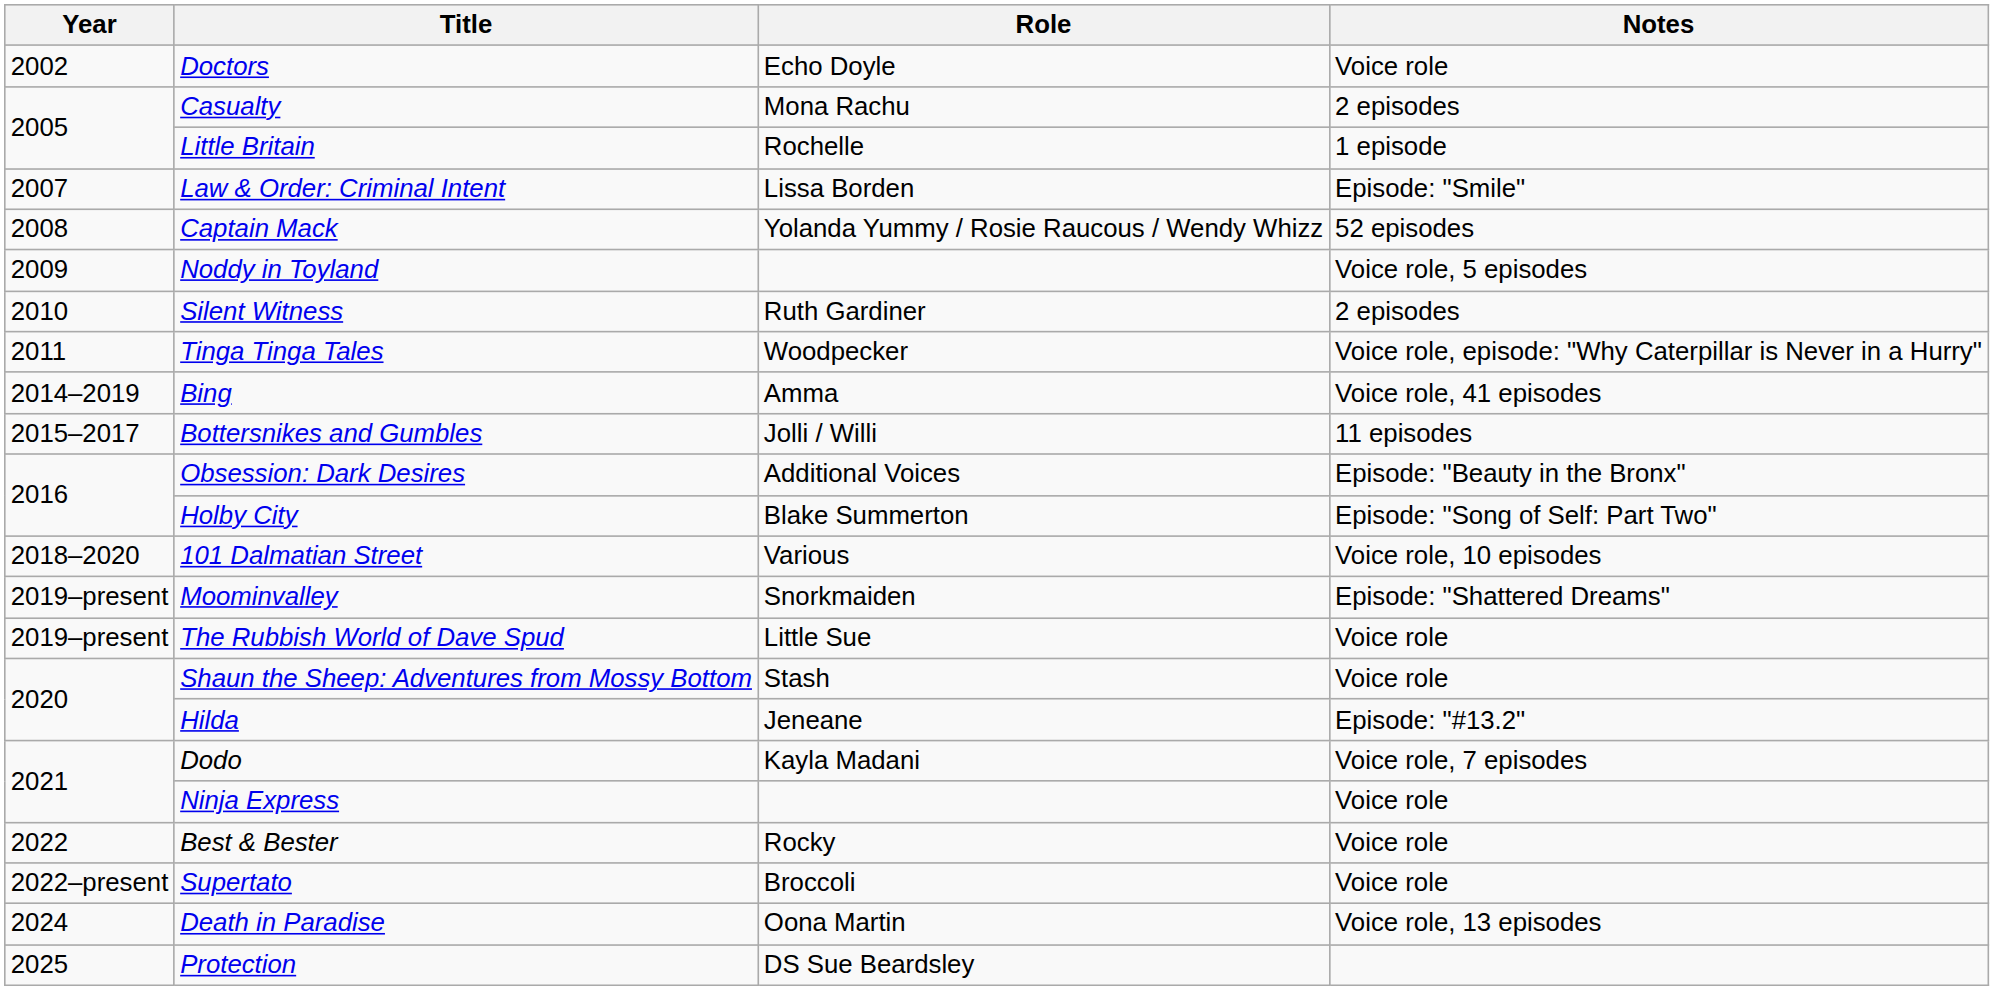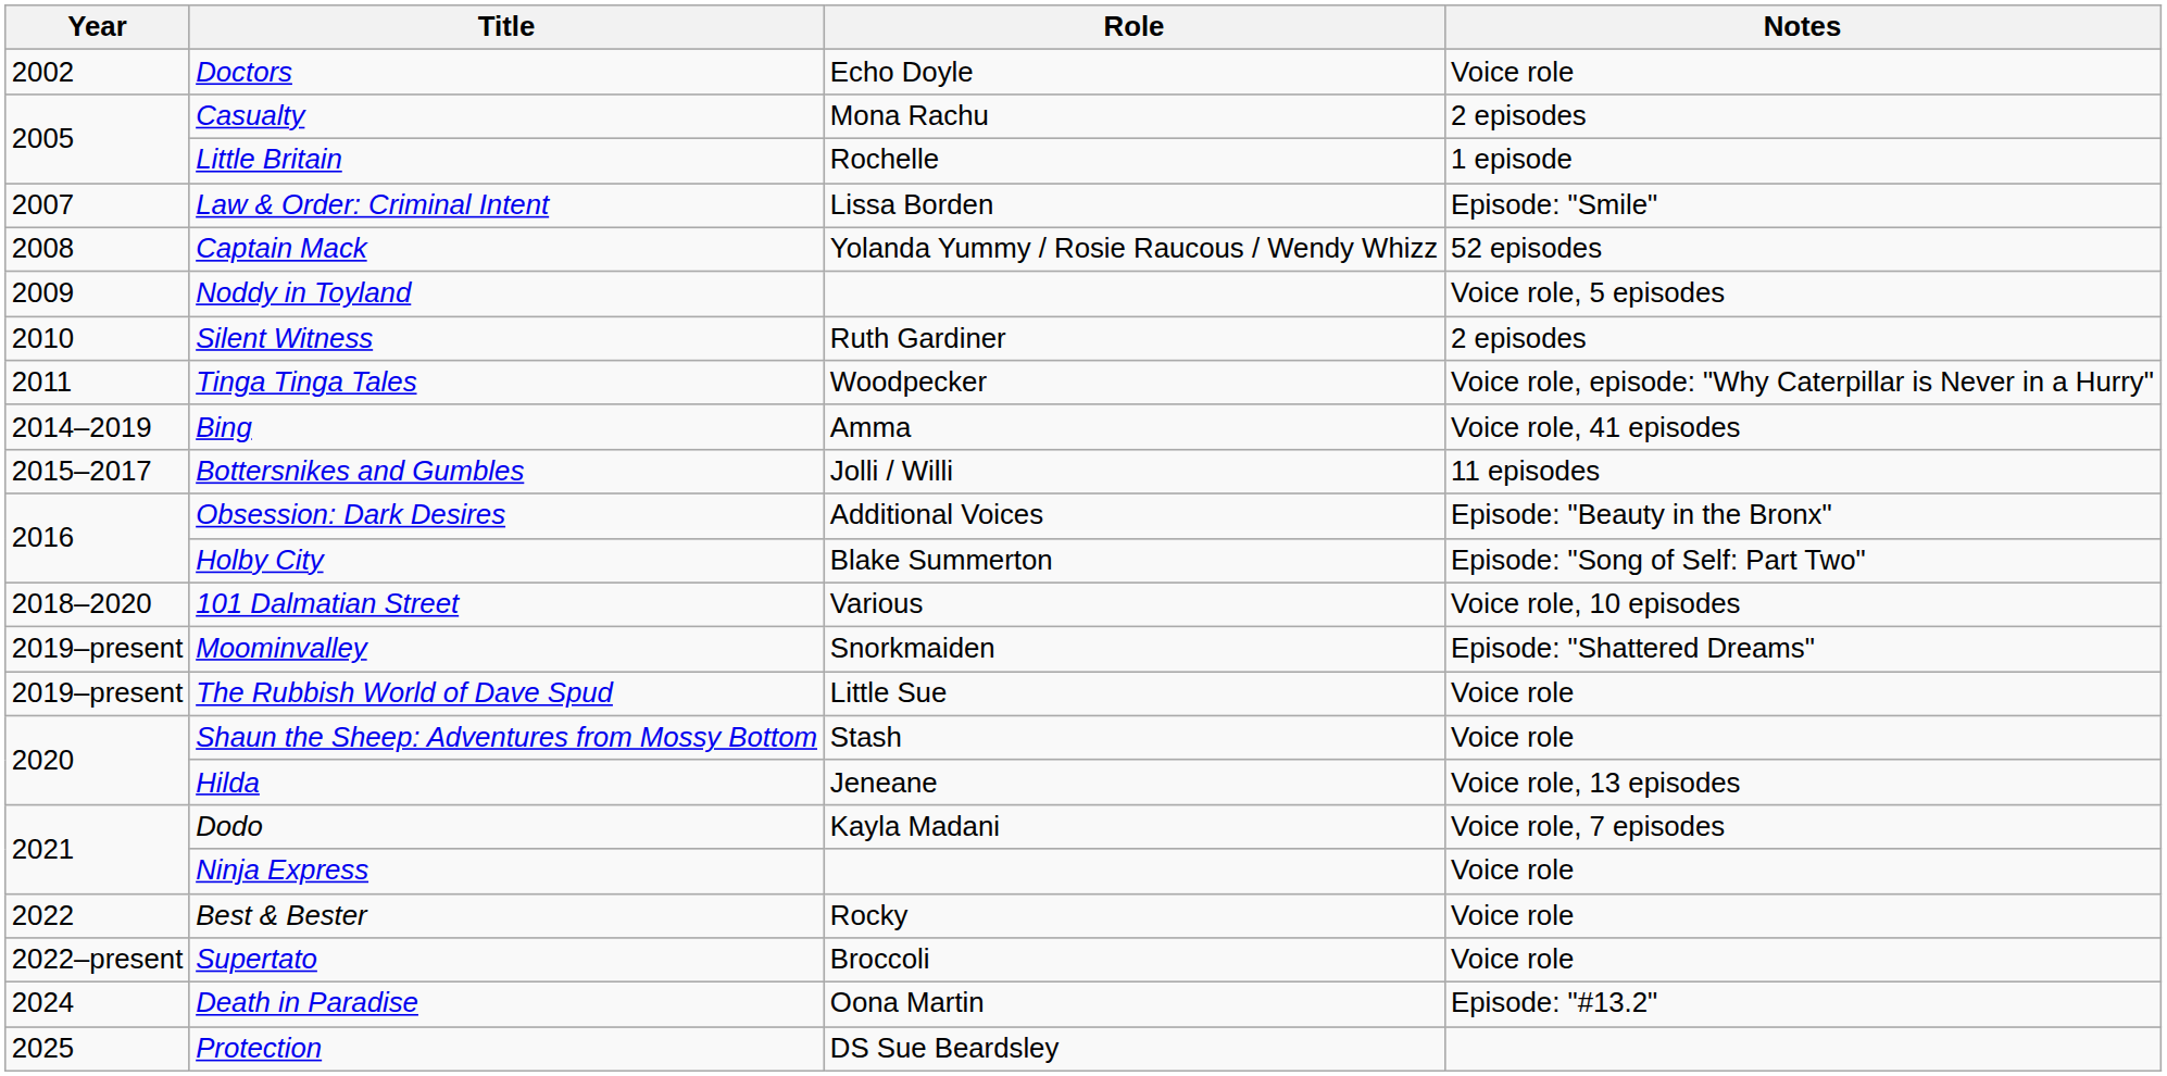Hilda | Notes: Episode: "#13.2" -> Voice role, 13 episodes
Death in Paradise | Notes: Voice role, 13 episodes -> Episode: "#13.2"
